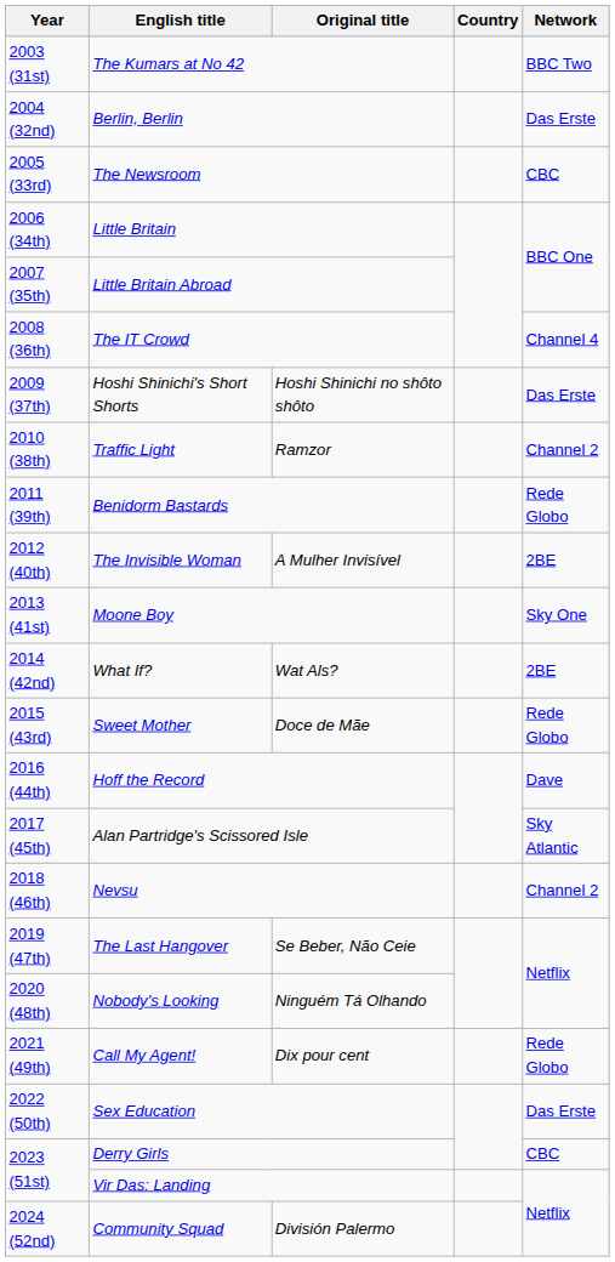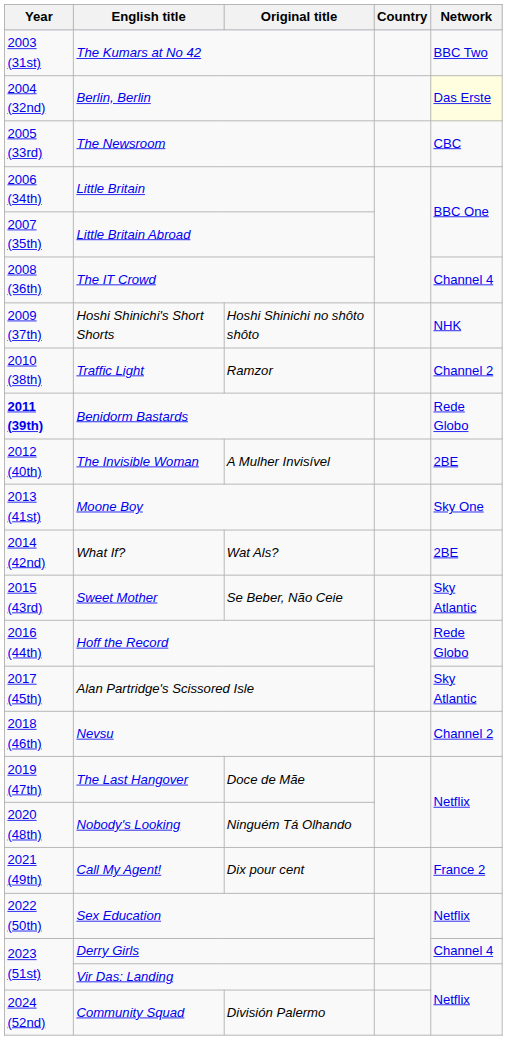Berlin, Berlin | Network: no background -> lightyellow background
Hoshi Shinichi's Short Shorts | Network: Das Erste -> NHK
Benidorm Bastards | Year: normal -> bold
Sweet Mother | Original title: Doce de Mãe -> Se Beber, Não Ceie
Sweet Mother | Network: Rede Globo -> Sky Atlantic
Hoff the Record | Network: Dave -> Rede Globo
The Last Hangover | Original title: Se Beber, Não Ceie -> Doce de Mãe
Call My Agent! | Network: Rede Globo -> France 2
Sex Education | Network: Das Erste -> Netflix
Derry Girls | Network: CBC -> Channel 4
